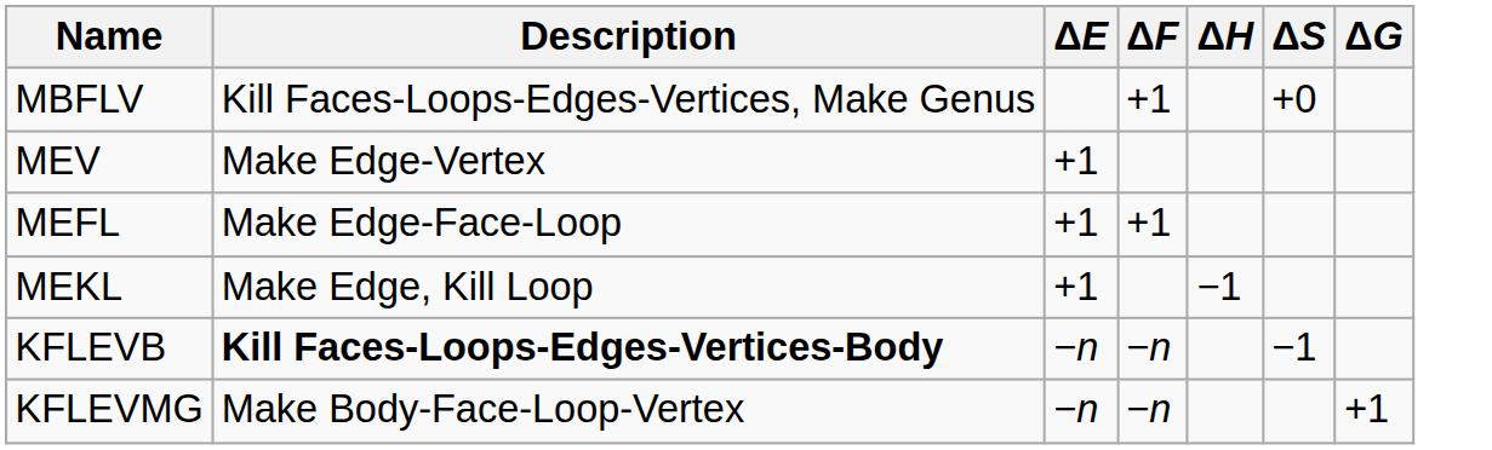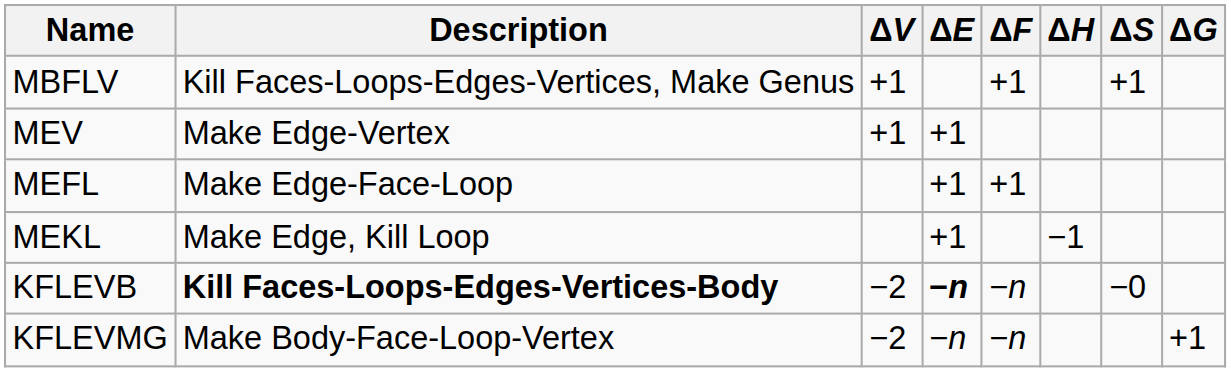+ column: ΔV | +1 | +1 | −2 | −2
MBFLV | ΔS: +0 -> +1
KFLEVB | ΔE: normal -> bold
KFLEVB | ΔS: −1 -> −0
